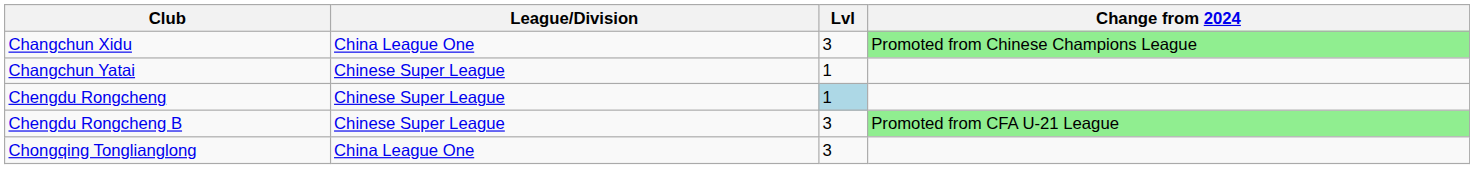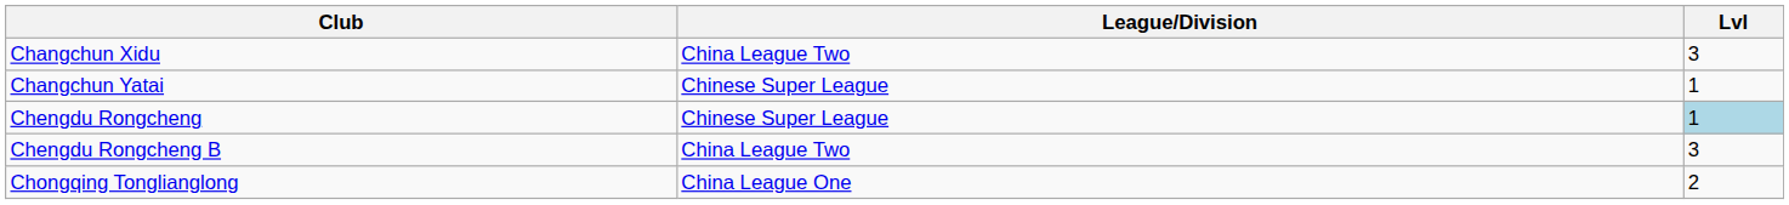- column: Change from 2024 | Promoted from Chinese Champions League | Promoted from CFA U-21 League
Changchun Xidu | League/Division: China League One -> China League Two
Chengdu Rongcheng B | League/Division: Chinese Super League -> China League Two
Chongqing Tonglianglong | Lvl: 3 -> 2
